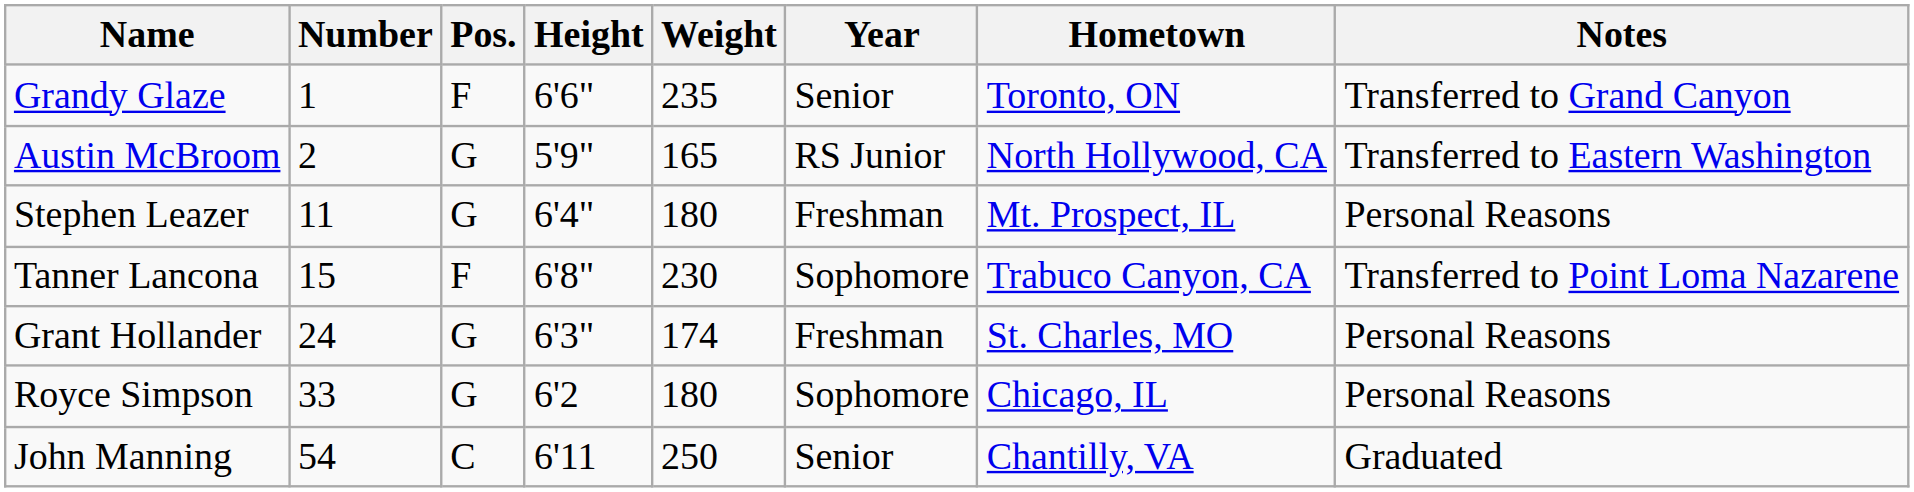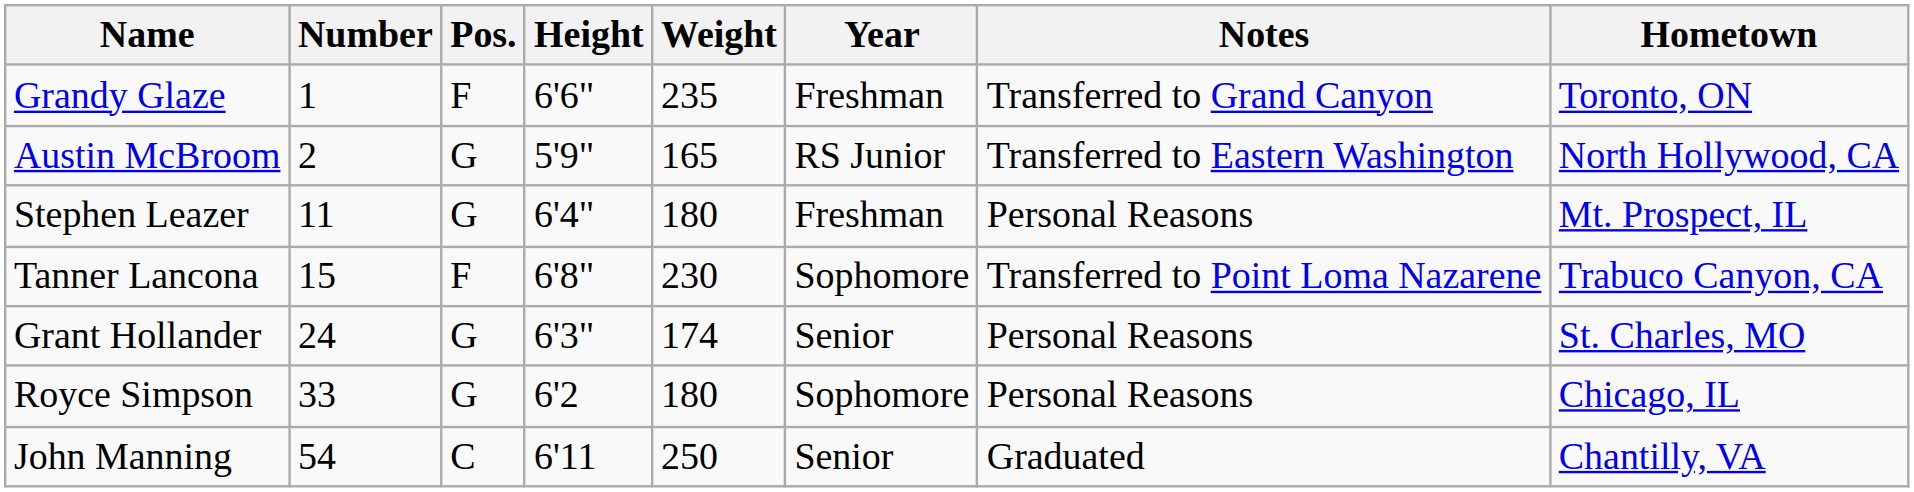columns swapped: Hometown <-> Notes
Grandy Glaze | Year: Senior -> Freshman
Grant Hollander | Year: Freshman -> Senior
